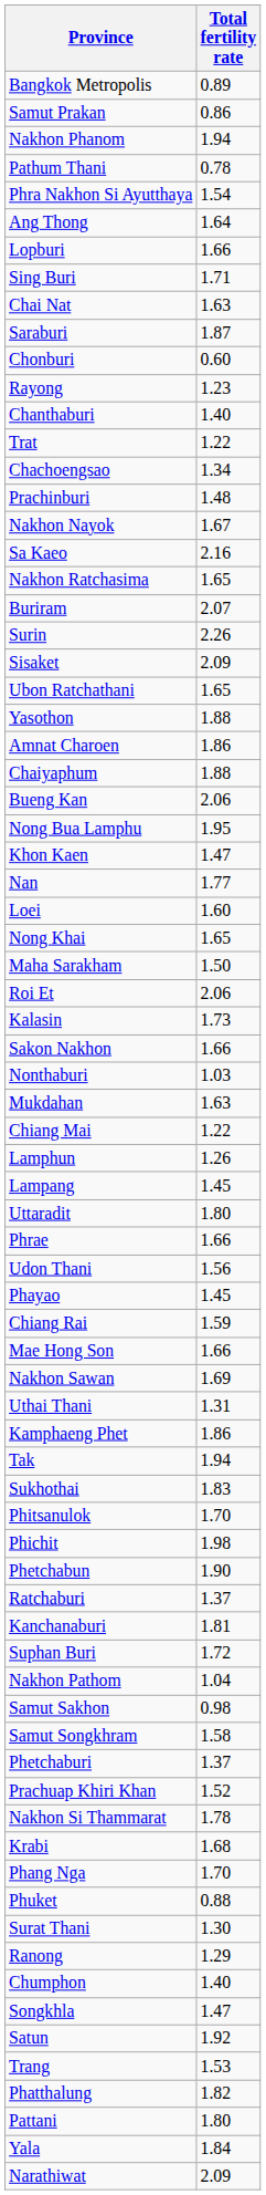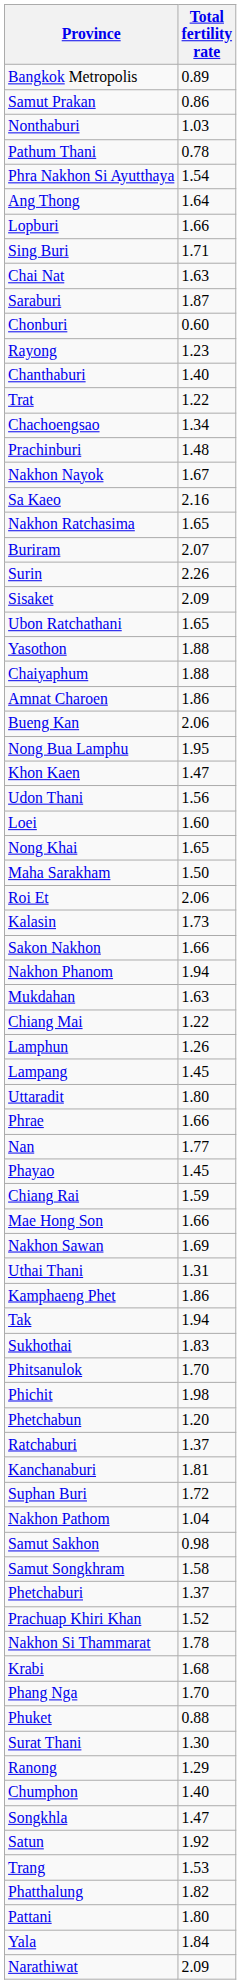rows swapped: Nonthaburi <-> Nakhon Phanom
rows swapped: Chaiyaphum <-> Amnat Charoen
rows swapped: Udon Thani <-> Nan
Phetchabun | Total fertility rate: 1.90 -> 1.20
